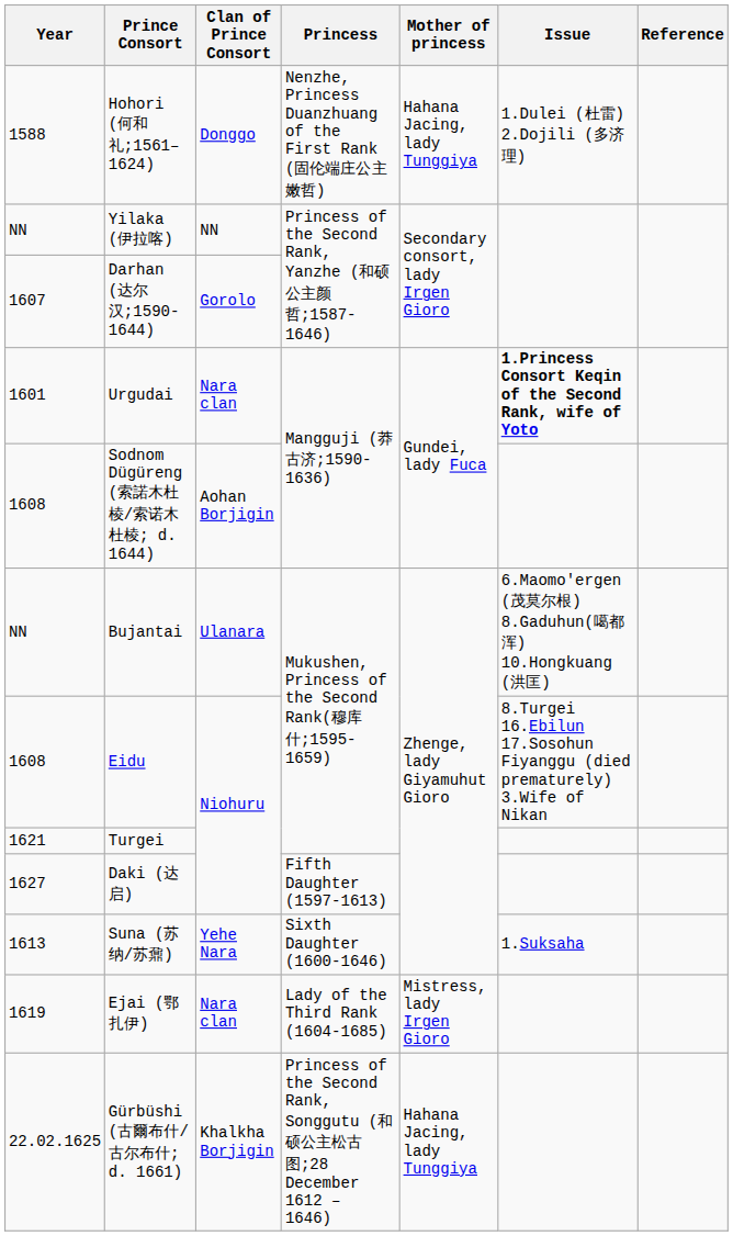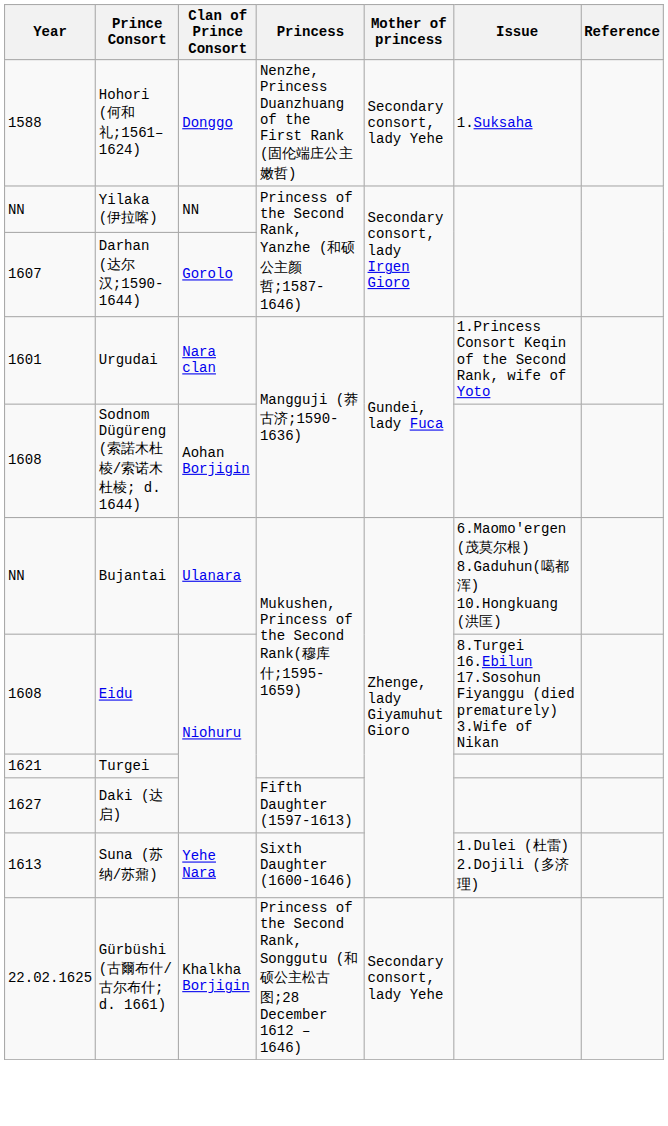Hohori (何和礼;1561–1624) | Mother of princess: Hahana Jacing, lady Tunggiya -> Secondary consort, lady Yehe
Hohori (何和礼;1561–1624) | Issue: 1.Dulei (杜雷) 2.Dojili (多济理) -> 1.Suksaha
Urgudai | Issue: bold -> normal
Suna (苏纳/苏鼐) | Issue: 1.Suksaha -> 1.Dulei (杜雷) 2.Dojili (多济理)
- row: 1619 | Ejai (鄂扎伊) | Nara clan | Lady of the Third Rank (1604-1685) | Mistress, lady Irgen Gioro
Gürbüshi (古爾布什/古尔布什; d. 1661) | Mother of princess: Hahana Jacing, lady Tunggiya -> Secondary consort, lady Yehe
